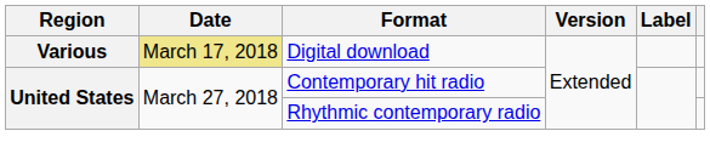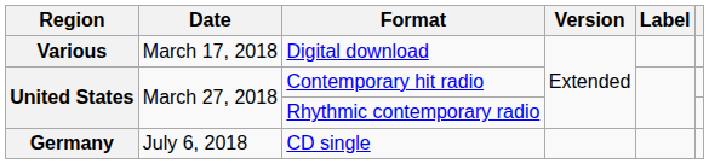Digital download | Date: khaki background -> no background
+ row: Germany | July 6, 2018 | CD single
